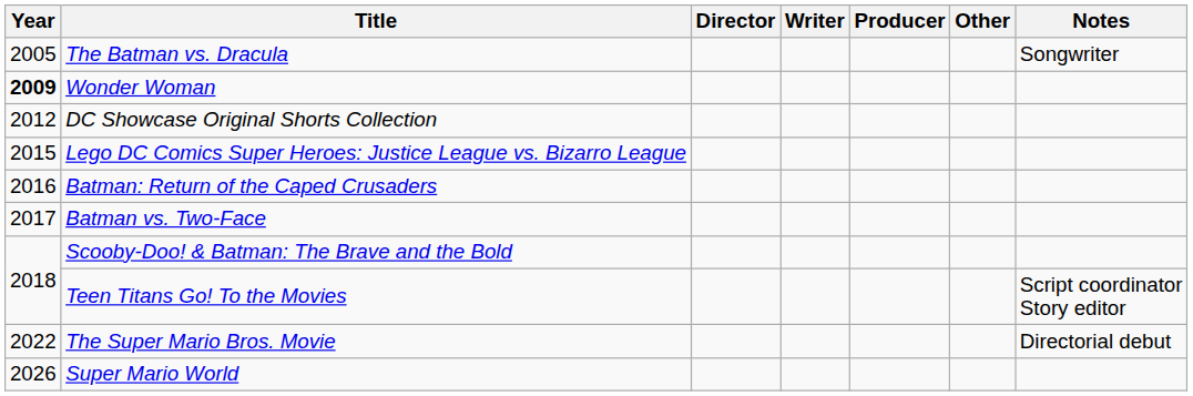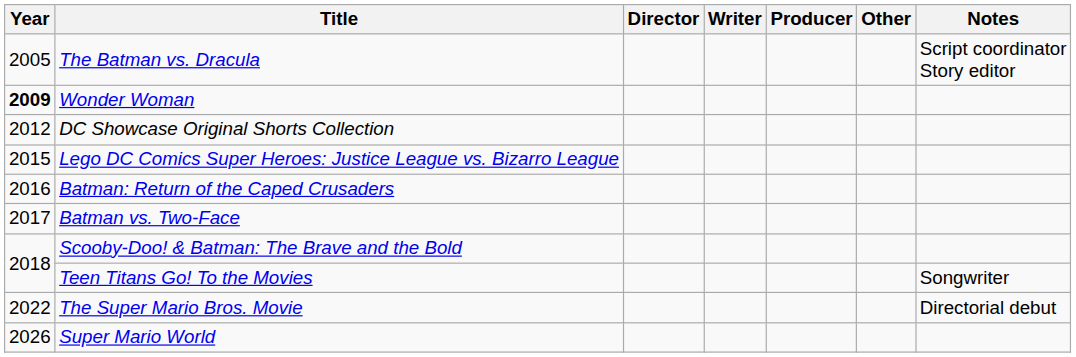The Batman vs. Dracula | Notes: Songwriter -> Script coordinator Story editor
Teen Titans Go! To the Movies | Notes: Script coordinator Story editor -> Songwriter
